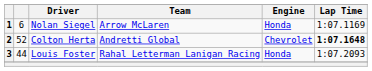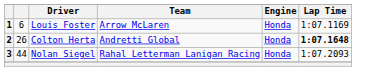1 | Driver: Nolan Siegel -> Louis Foster
2 | column 2: 52 -> 26
2 | Engine: Chevrolet -> Honda
3 | Driver: Louis Foster -> Nolan Siegel
